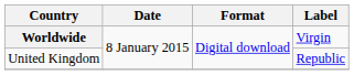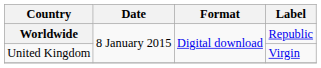Worldwide | Label: Virgin -> Republic
United Kingdom | Label: Republic -> Virgin
